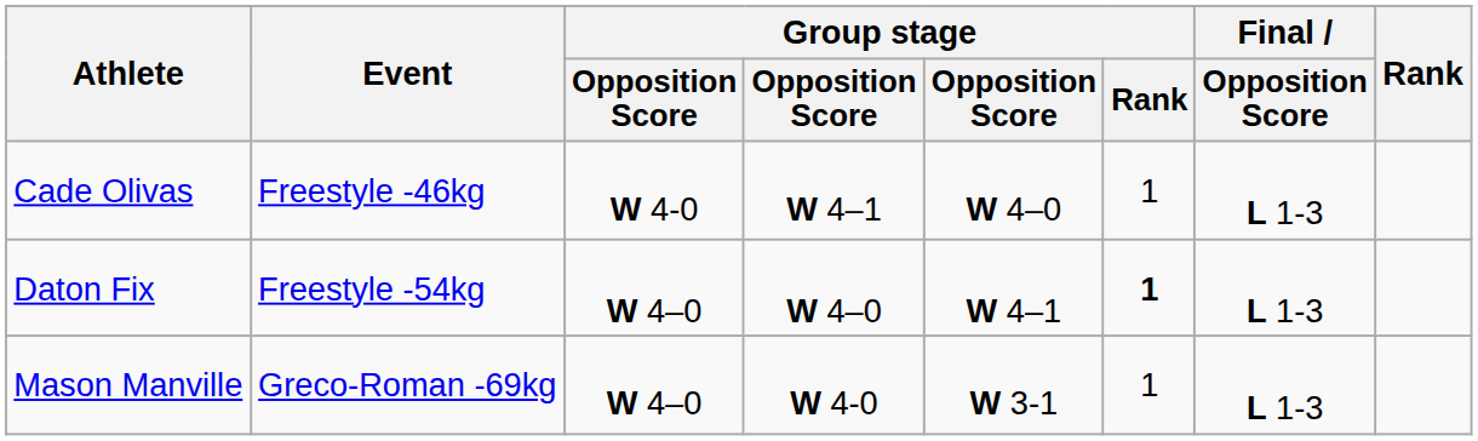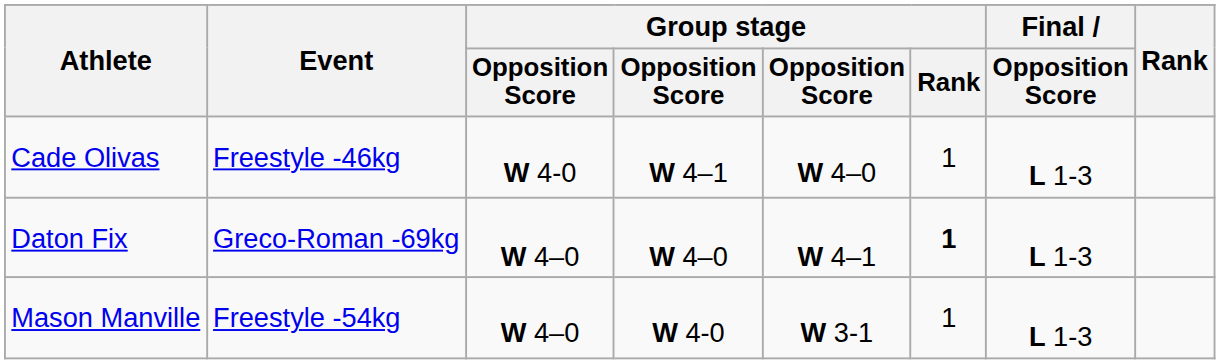Daton Fix | Event: Freestyle -54kg -> Greco-Roman -69kg
Mason Manville | Event: Greco-Roman -69kg -> Freestyle -54kg
